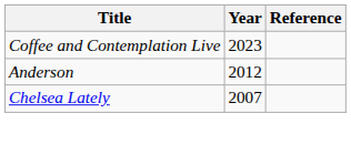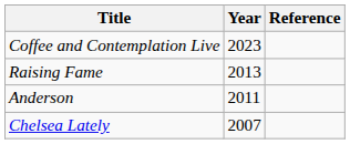+ row: Raising Fame | 2013
Anderson | Year: 2012 -> 2011
